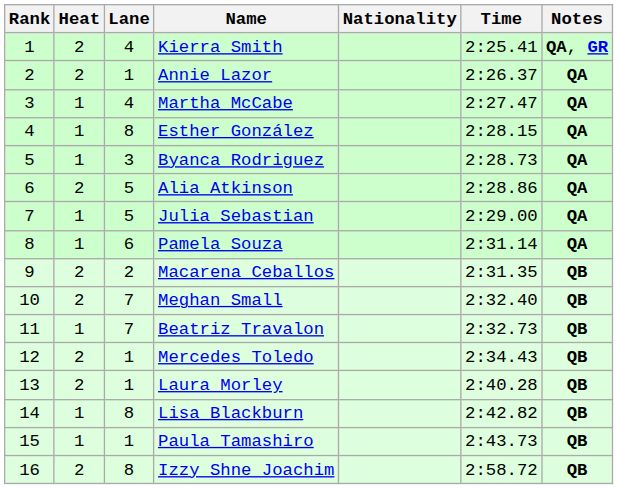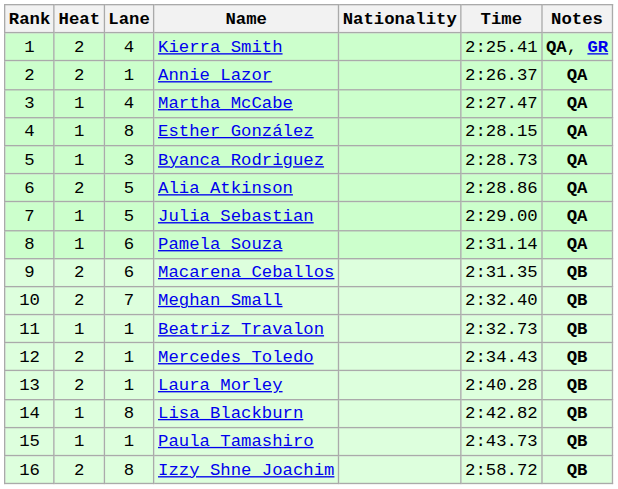Macarena Ceballos | Lane: 2 -> 6
Beatriz Travalon | Lane: 7 -> 1
